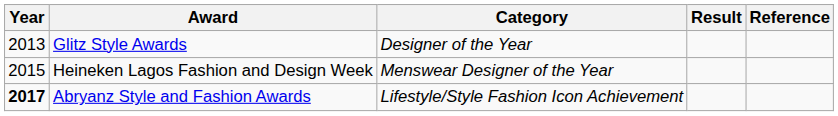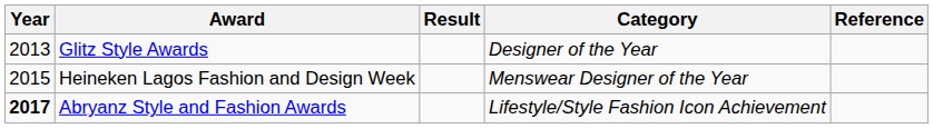columns swapped: Category <-> Result
